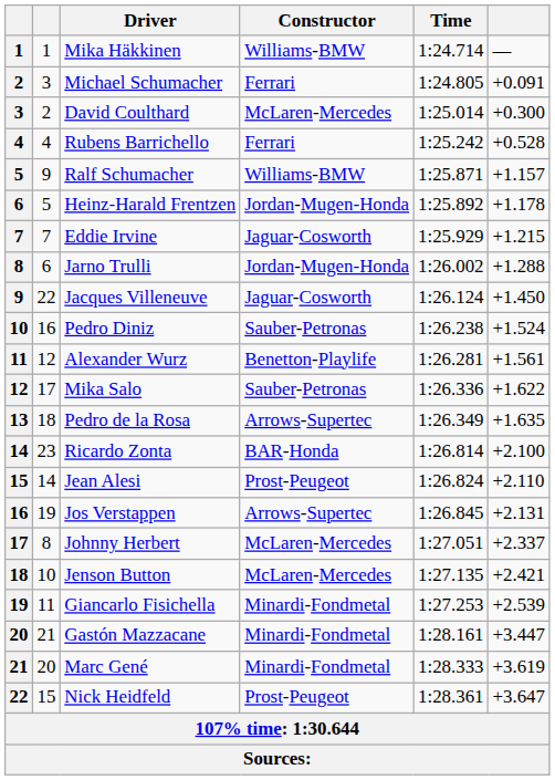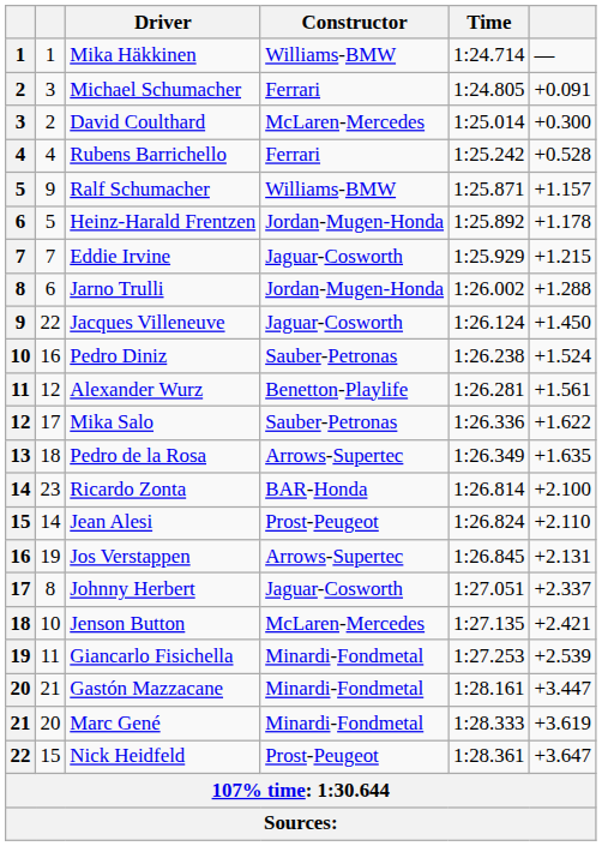Johnny Herbert | Constructor: McLaren-Mercedes -> Jaguar-Cosworth
